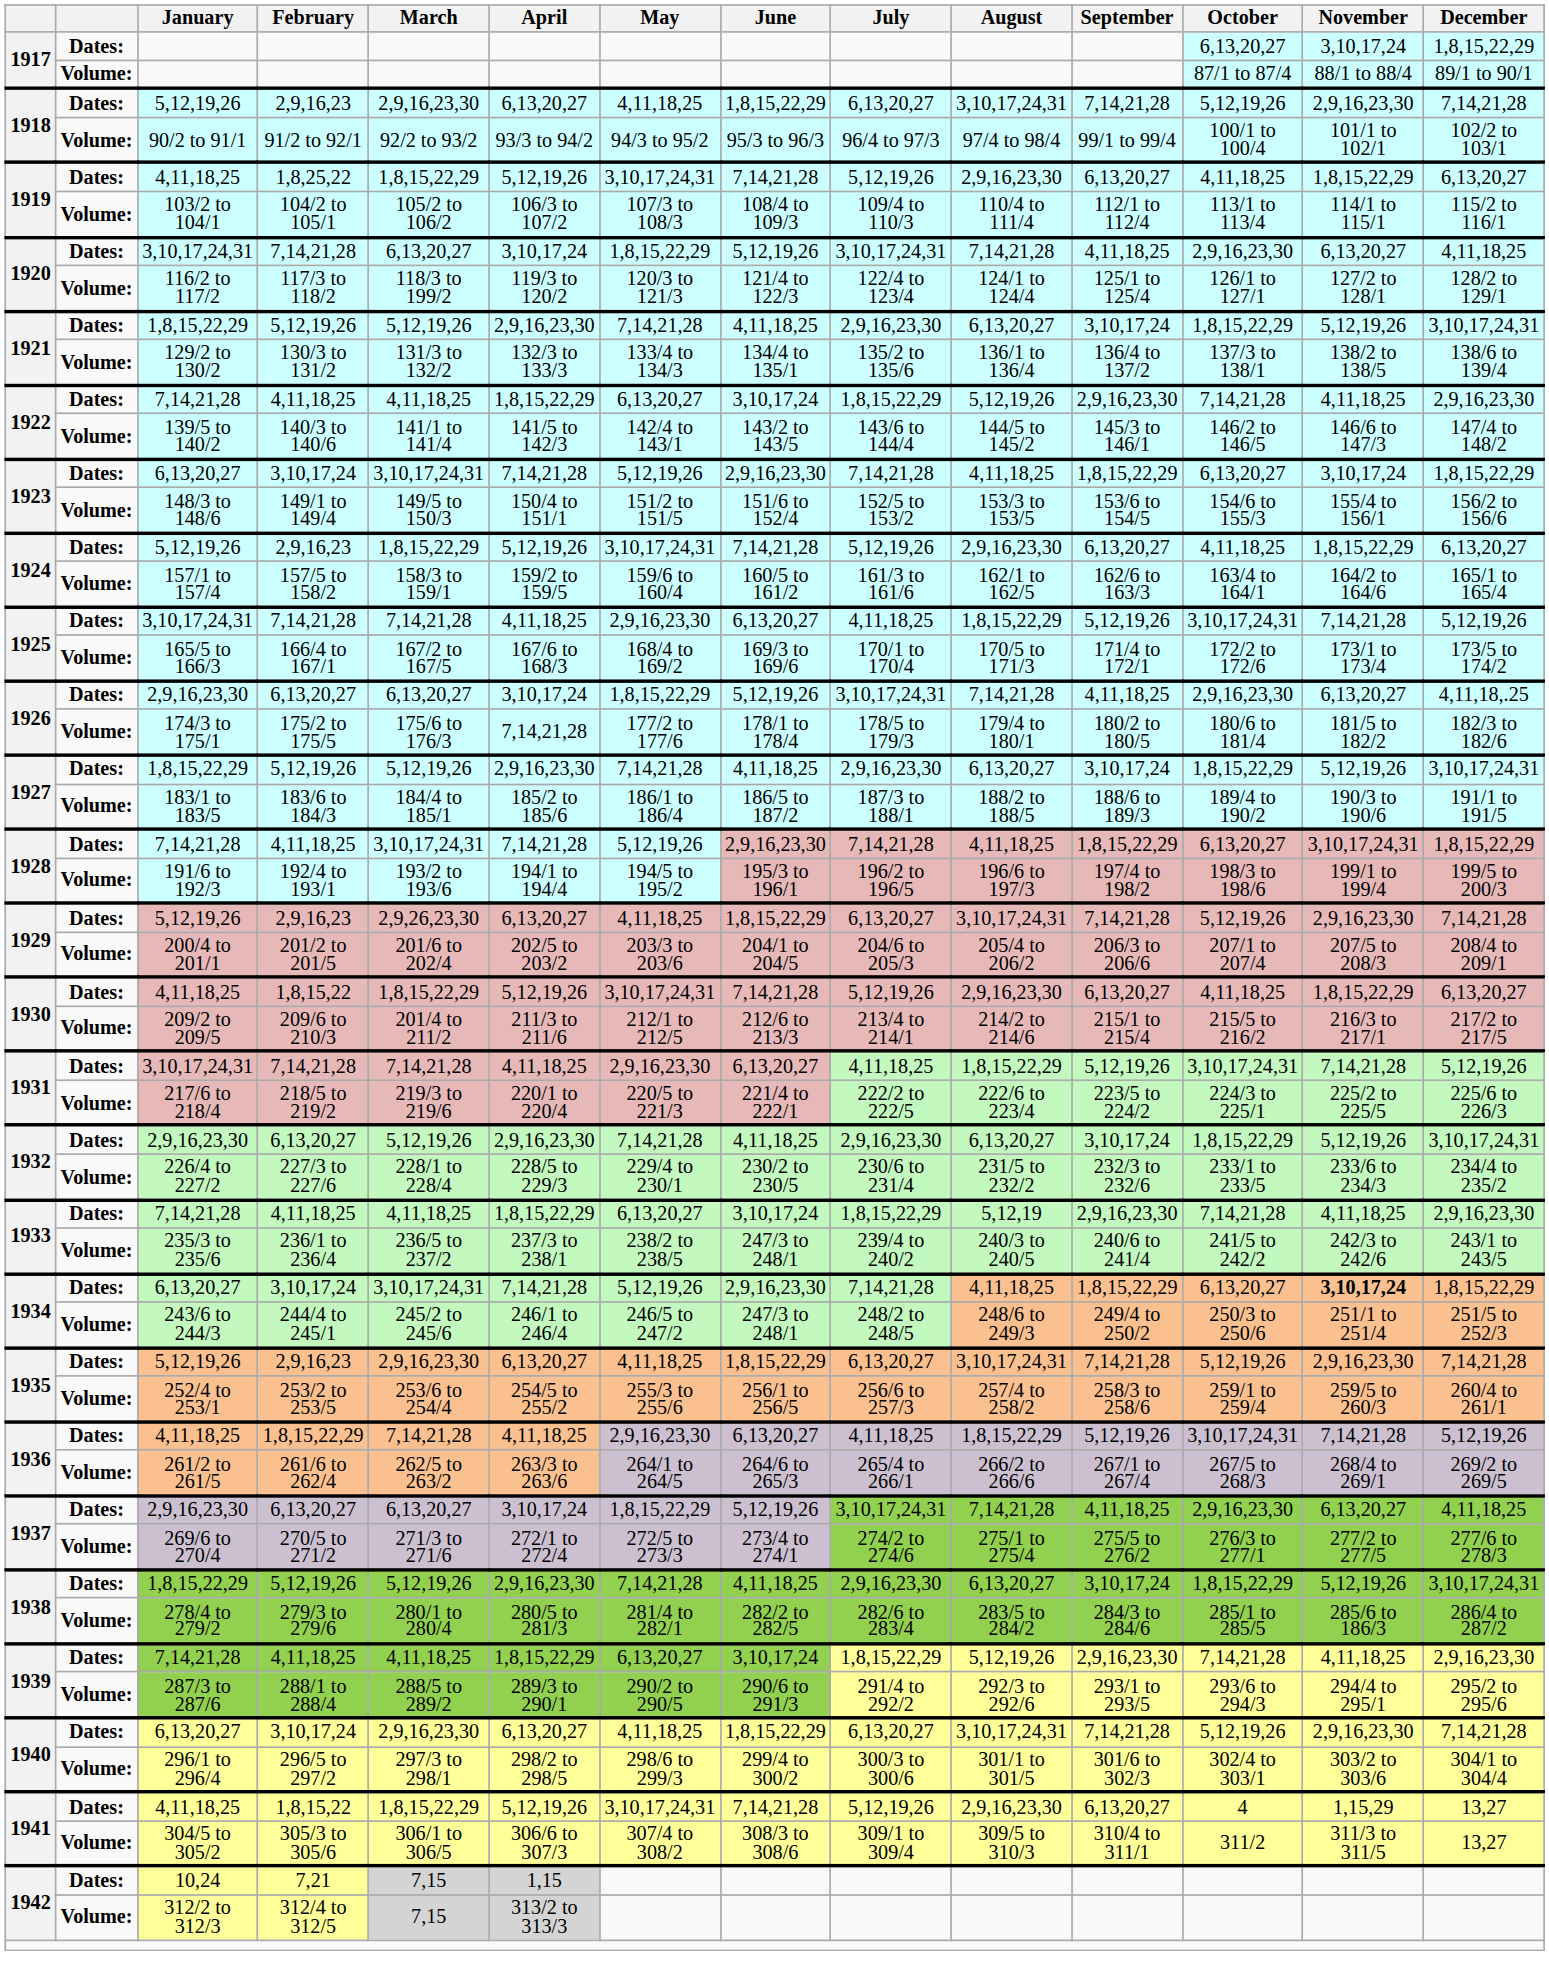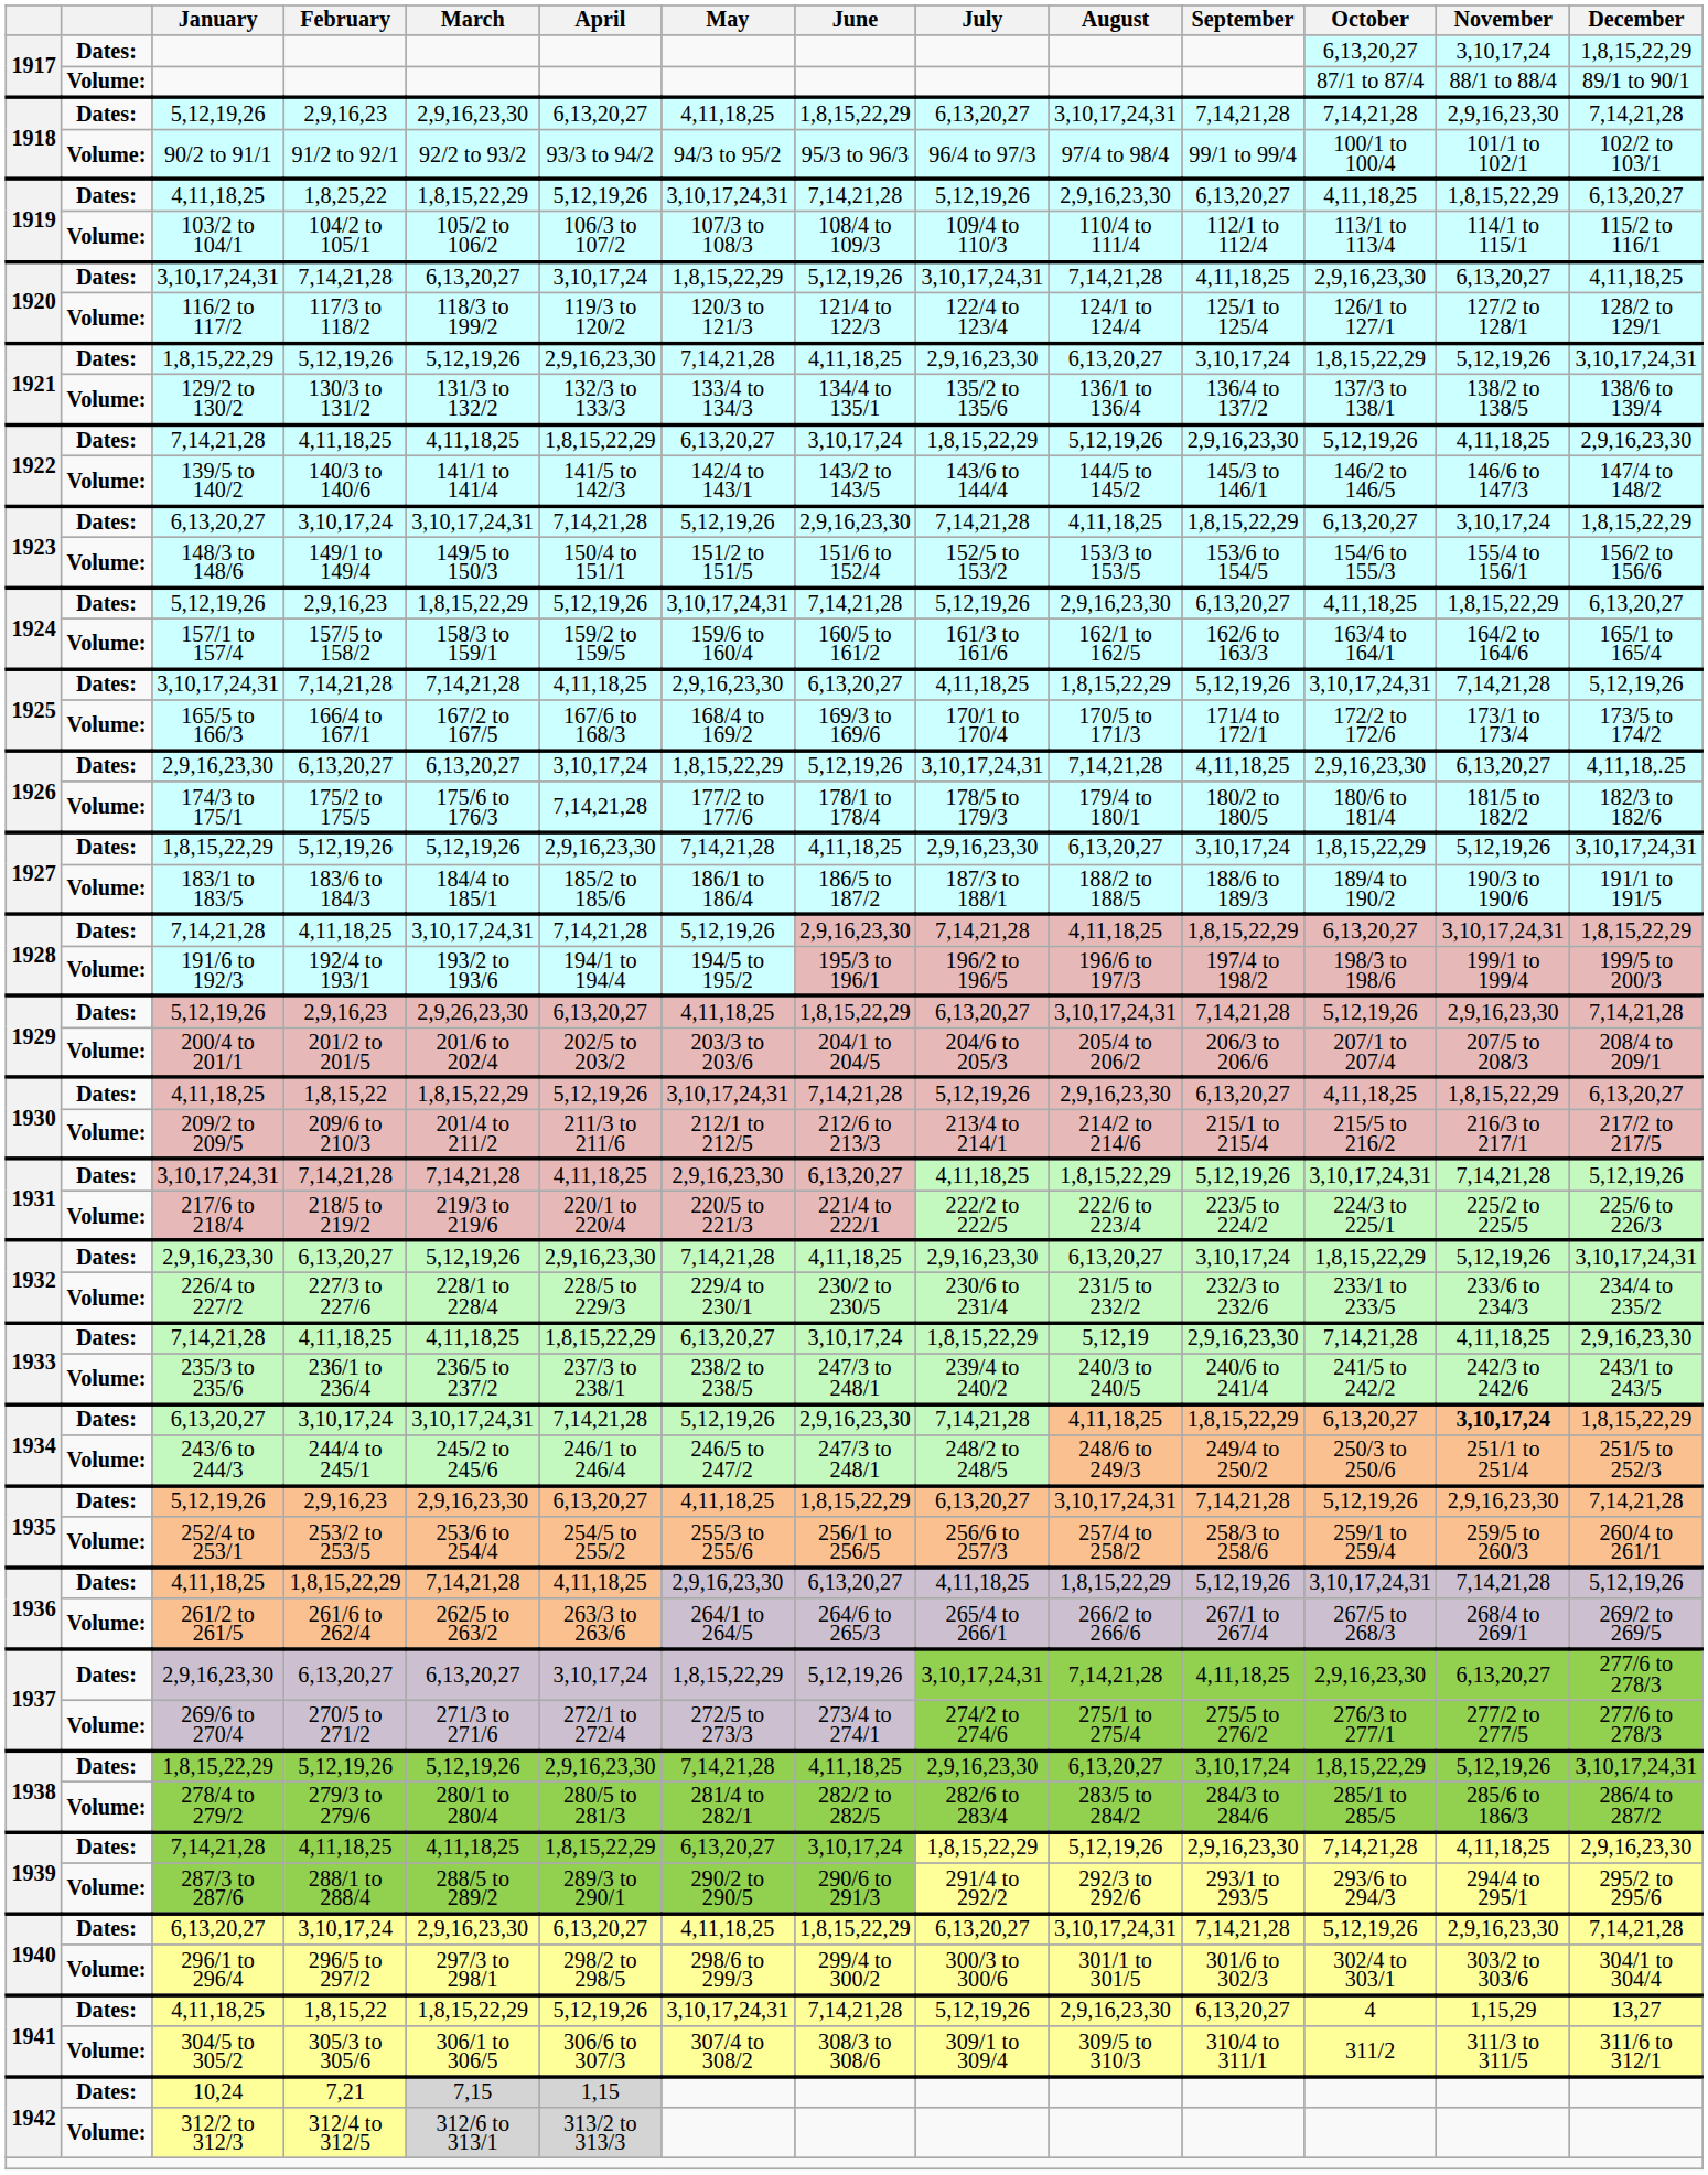1918 / 2,9,16,23 | October: 5,12,19,26 -> 7,14,21,28
1922 / 4,11,18,25 | October: 7,14,21,28 -> 5,12,19,26
1937 / 6,13,20,27 | December: 4,11,18,25 -> 277/6 to 278/3
305/3 to 305/6 | December: 13,27 -> 311/6 to 312/1
312/4 to 312/5 | March: 7,15 -> 312/6 to 313/1
